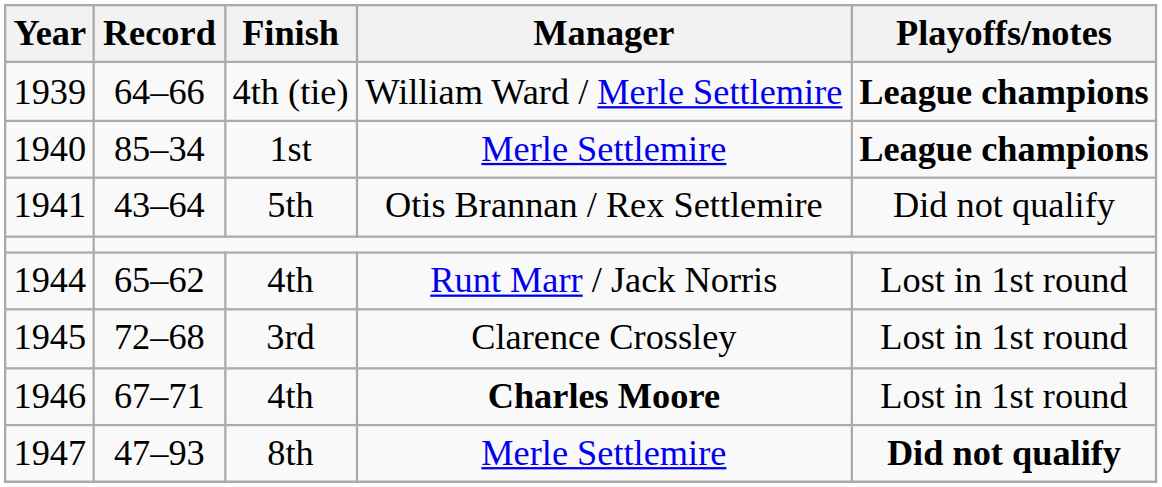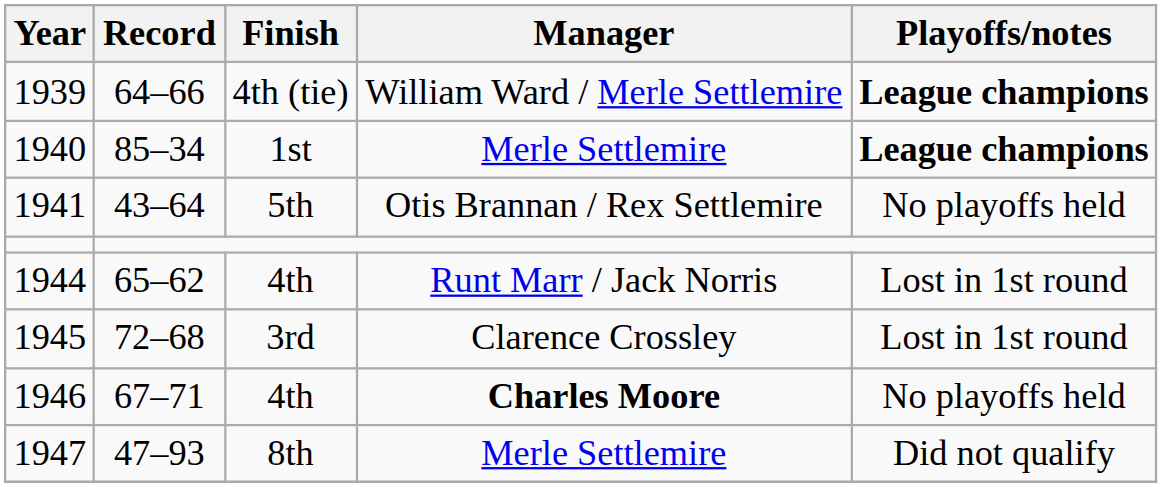1941 | Playoffs/notes: Did not qualify -> No playoffs held
1946 | Playoffs/notes: Lost in 1st round -> No playoffs held
1947 | Playoffs/notes: bold -> normal
